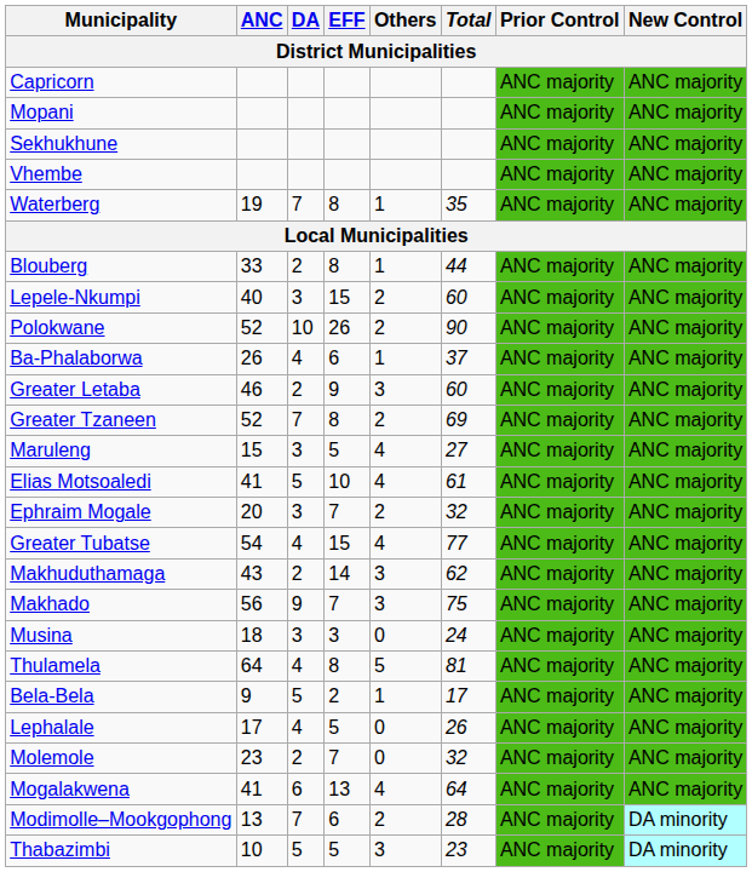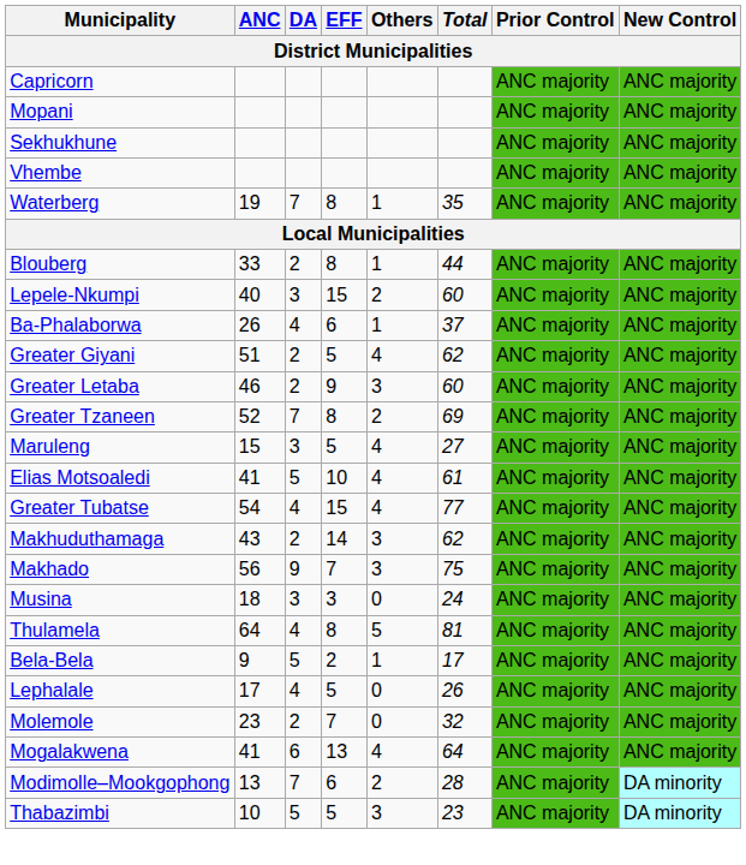- row: Polokwane | 52 | 10 | 26 | 2 | 90 | ANC majority | ANC majority
+ row: Greater Giyani | 51 | 2 | 5 | 4 | 62 | ANC majority | ANC majority
- row: Ephraim Mogale | 20 | 3 | 7 | 2 | 32 | ANC majority | ANC majority
